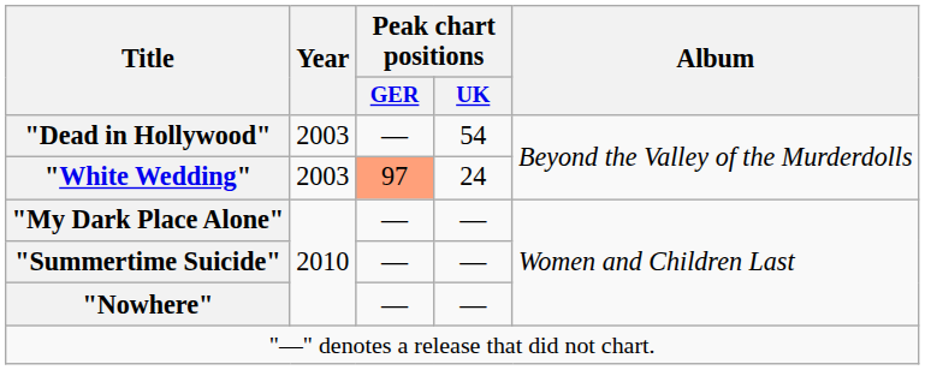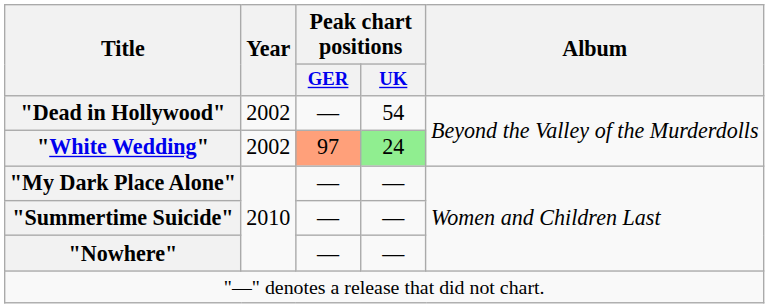"Dead in Hollywood" | Year: 2003 -> 2002
"White Wedding" | Year: 2003 -> 2002
"White Wedding" | Peak chart positions / UK: no background -> lightgreen background
